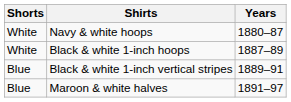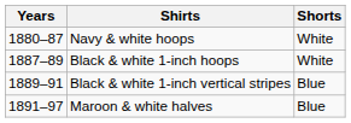columns swapped: Years <-> Shorts
